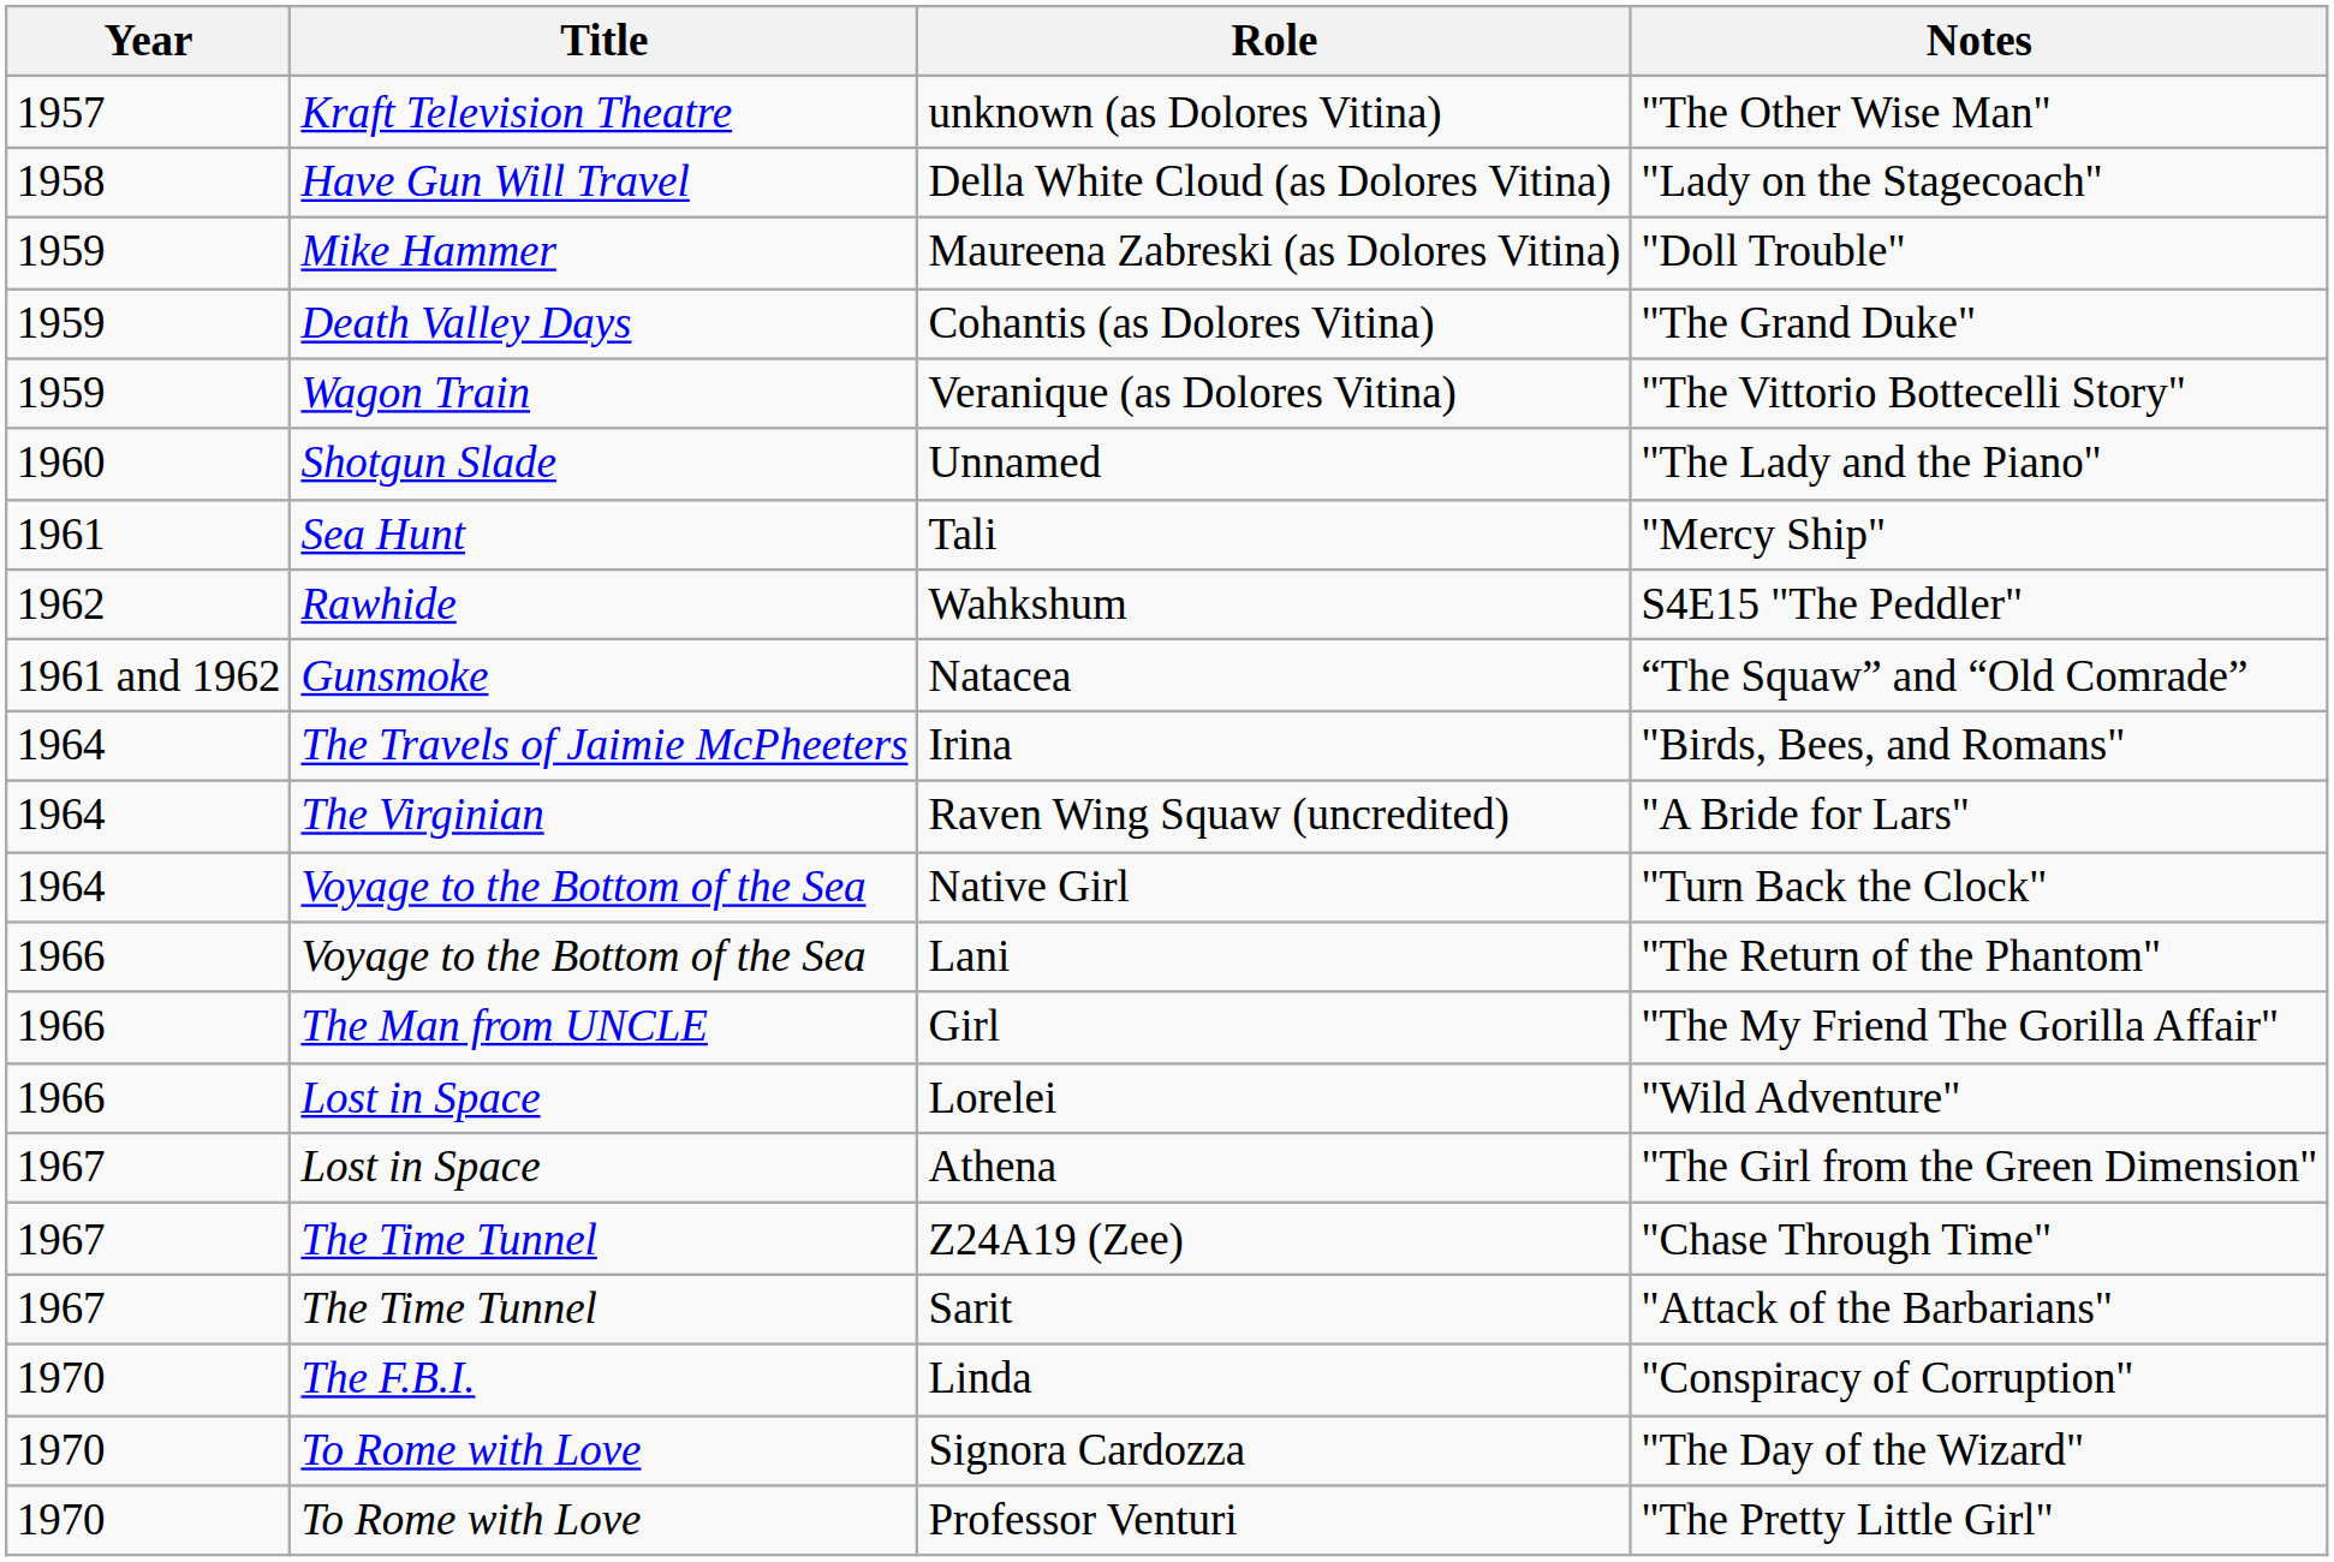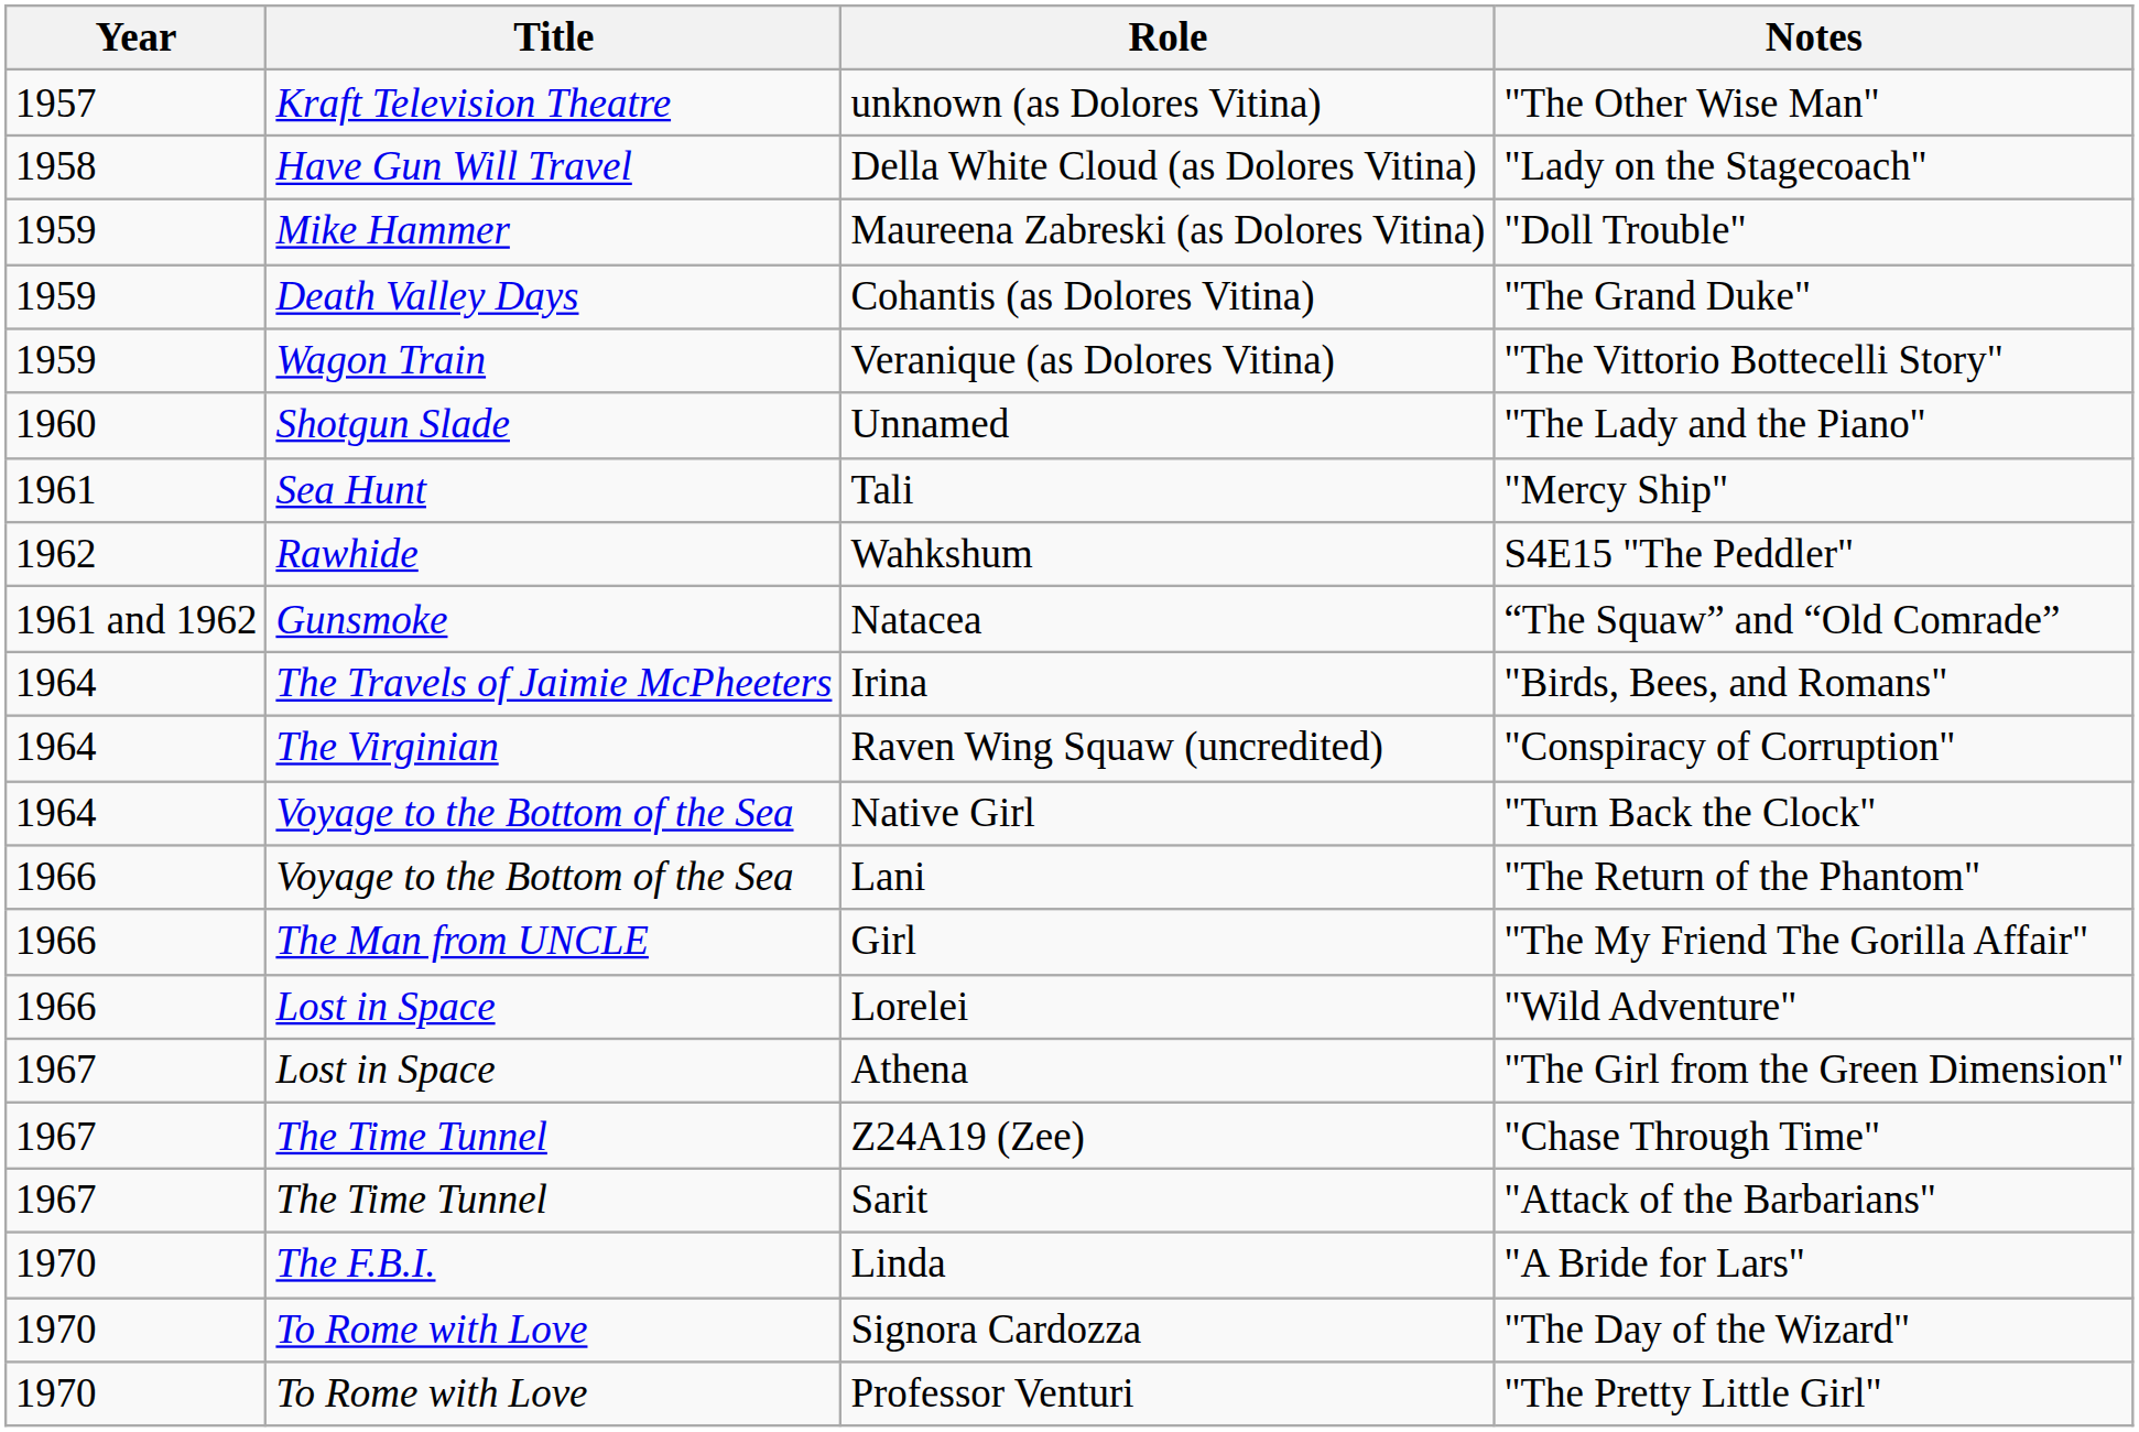Raven Wing Squaw (uncredited) | Notes: "A Bride for Lars" -> "Conspiracy of Corruption"
Linda | Notes: "Conspiracy of Corruption" -> "A Bride for Lars"
